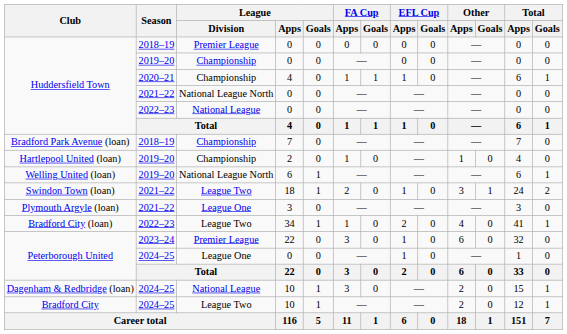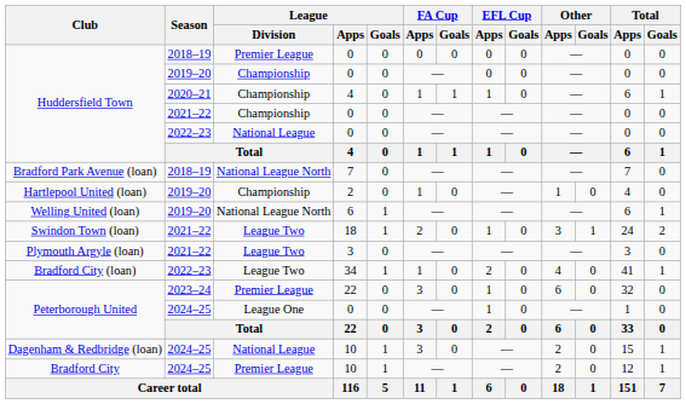Huddersfield Town / 2021–22 | League / Division: National League North -> Championship
Bradford Park Avenue (loan) | League / Division: Championship -> National League North
Plymouth Argyle (loan) | League / Division: League One -> League Two
Bradford City | League / Division: League Two -> Premier League
